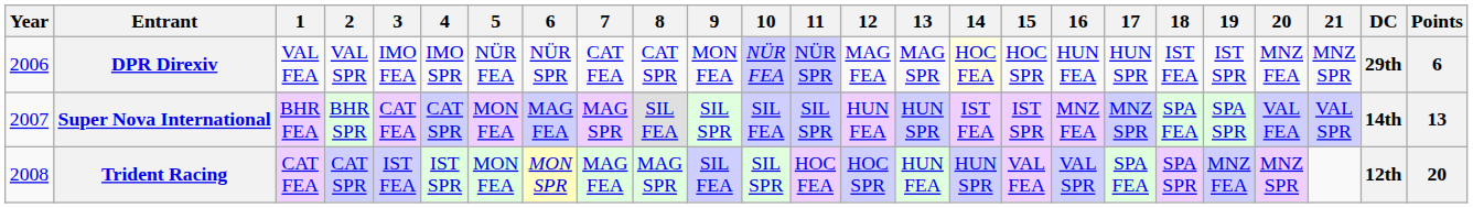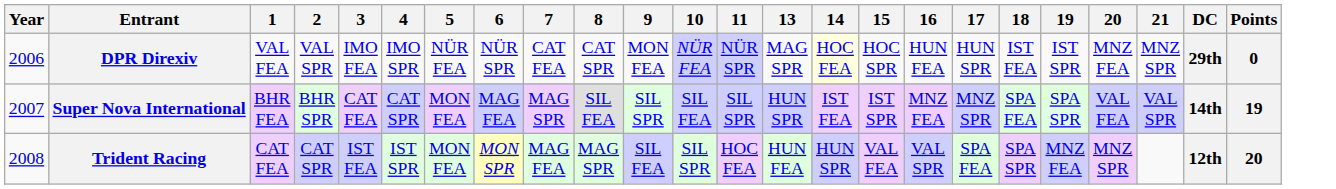- column: 12 | MAG FEA | HUN FEA | HOC SPR
DPR Direxiv | Points: 6 -> 0
Super Nova International | Points: 13 -> 19
